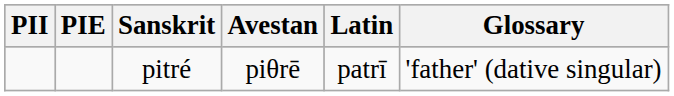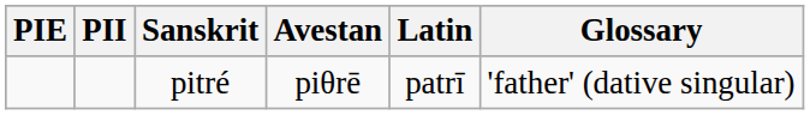columns swapped: PIE <-> PII
